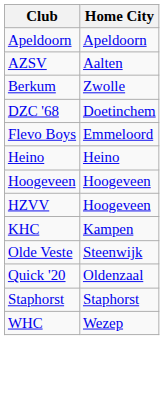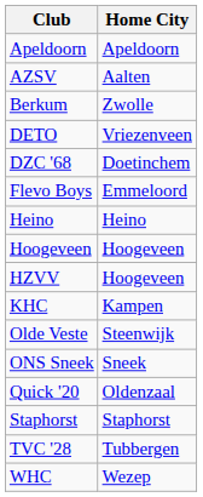+ row: DETO | Vriezenveen
+ row: ONS Sneek | Sneek
+ row: TVC '28 | Tubbergen
